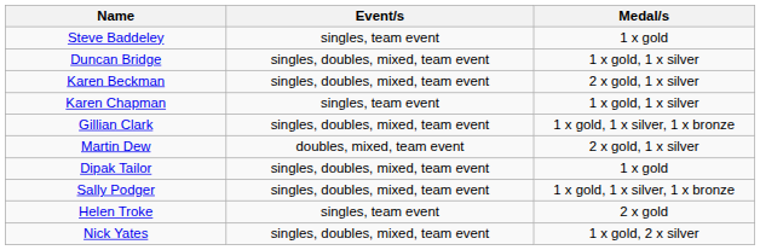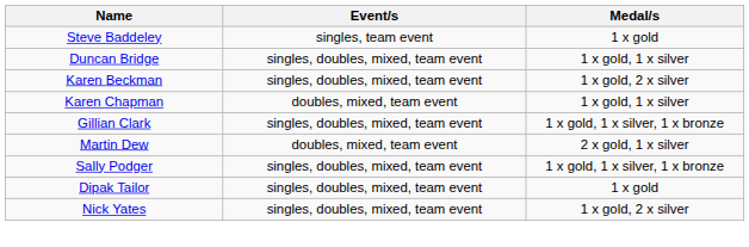Karen Beckman | Medal/s: 2 x gold, 1 x silver -> 1 x gold, 2 x silver
Karen Chapman | Event/s: singles, team event -> doubles, mixed, team event
rows swapped: Sally Podger <-> Dipak Tailor
- row: Helen Troke | singles, team event | 2 x gold
